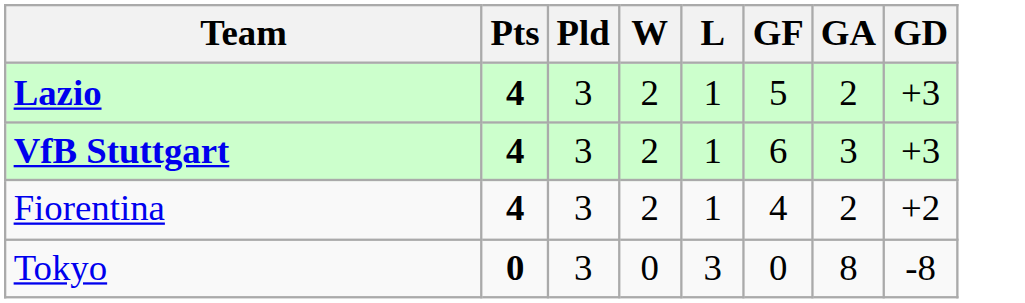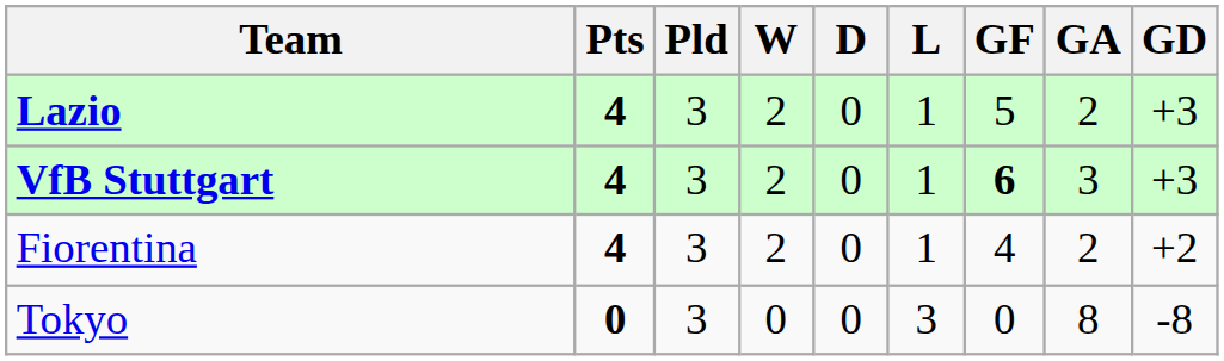+ column: D | 0 | 0 | 0 | 0
VfB Stuttgart | GF: normal -> bold
